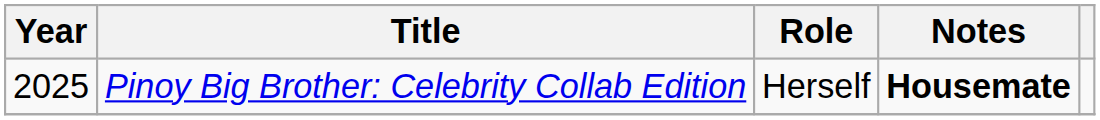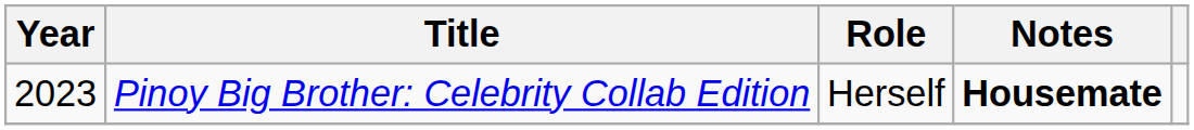Pinoy Big Brother: Celebrity Collab Edition | Year: 2025 -> 2023
